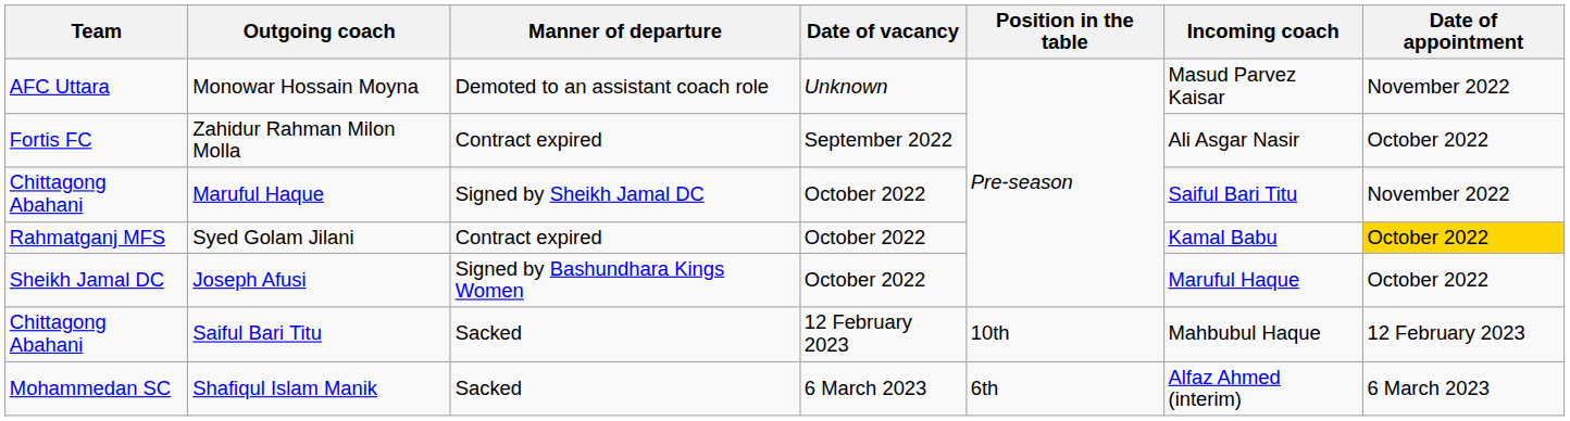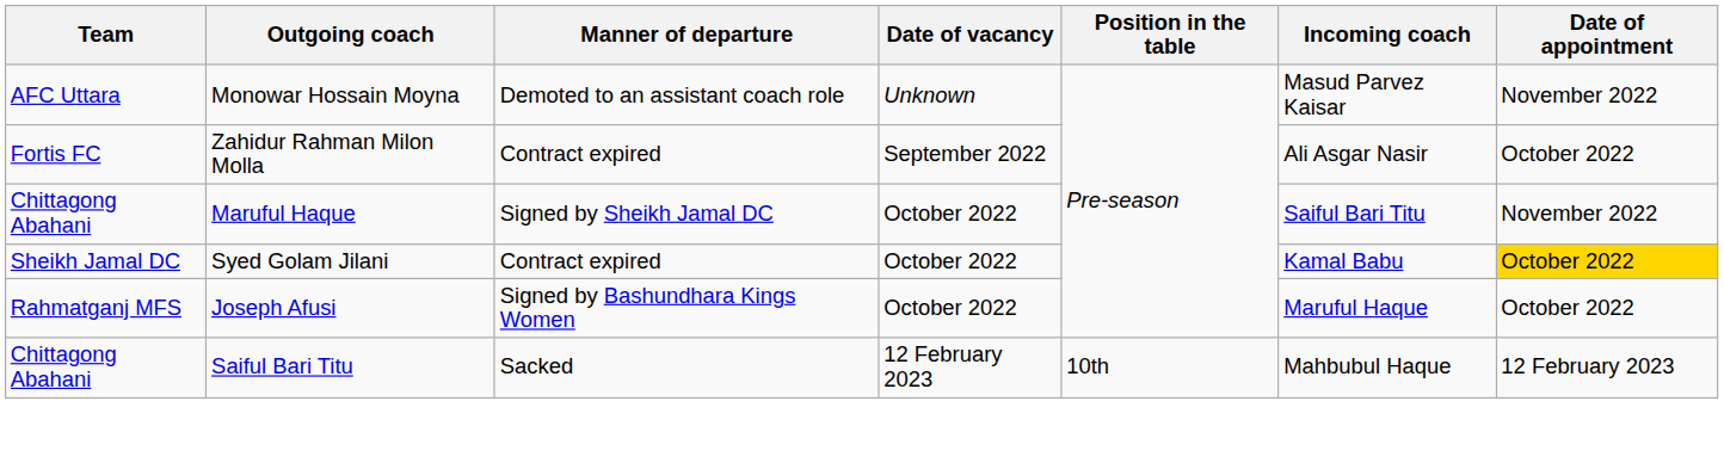Syed Golam Jilani | Team: Rahmatganj MFS -> Sheikh Jamal DC
Joseph Afusi | Team: Sheikh Jamal DC -> Rahmatganj MFS
- row: Mohammedan SC | Shafiqul Islam Manik | Sacked | 6 March 2023 | 6th | Alfaz Ahmed (interim) | 6 March 2023
